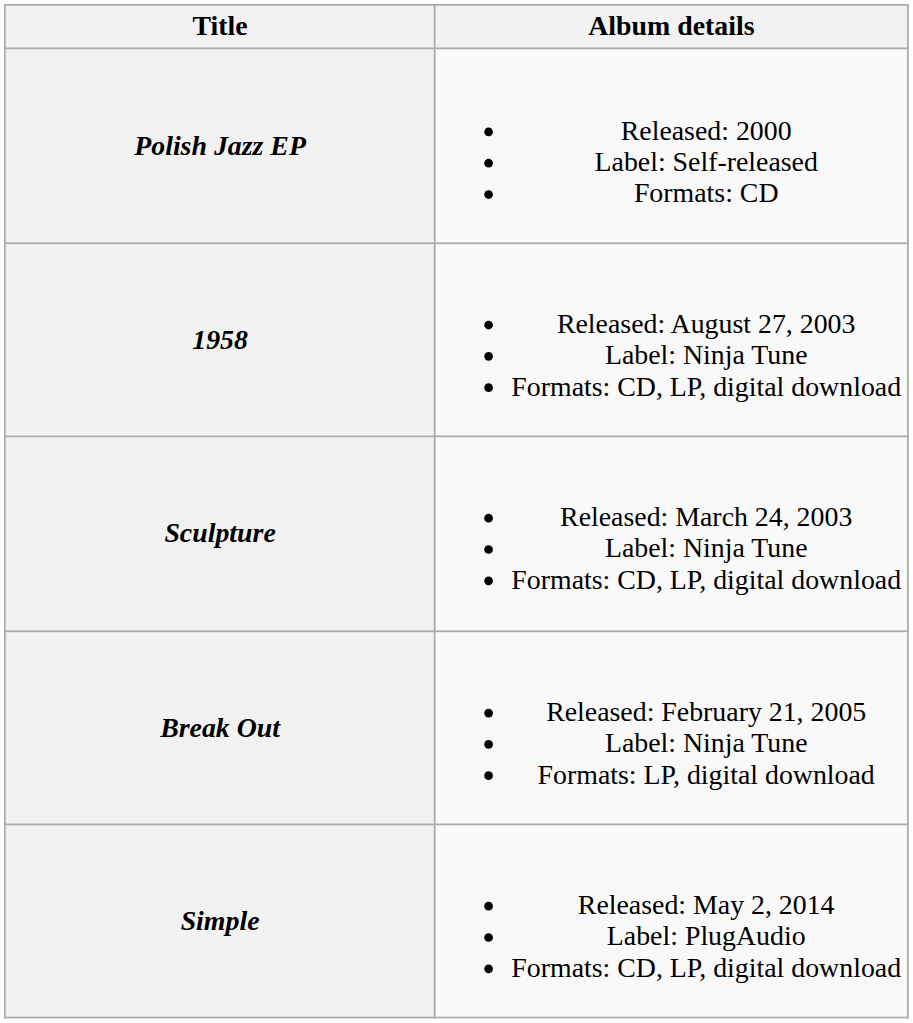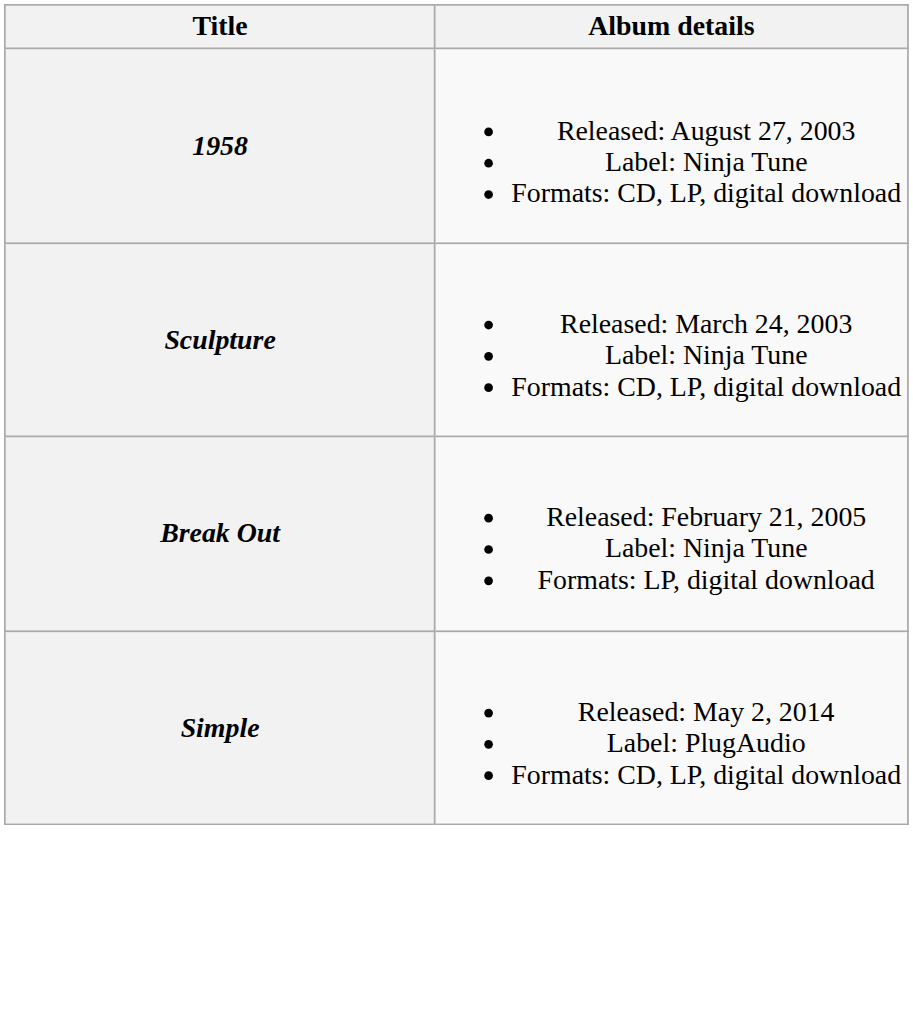- row: Polish Jazz EP | Released: 2000 Label: Self-released Formats: CD
